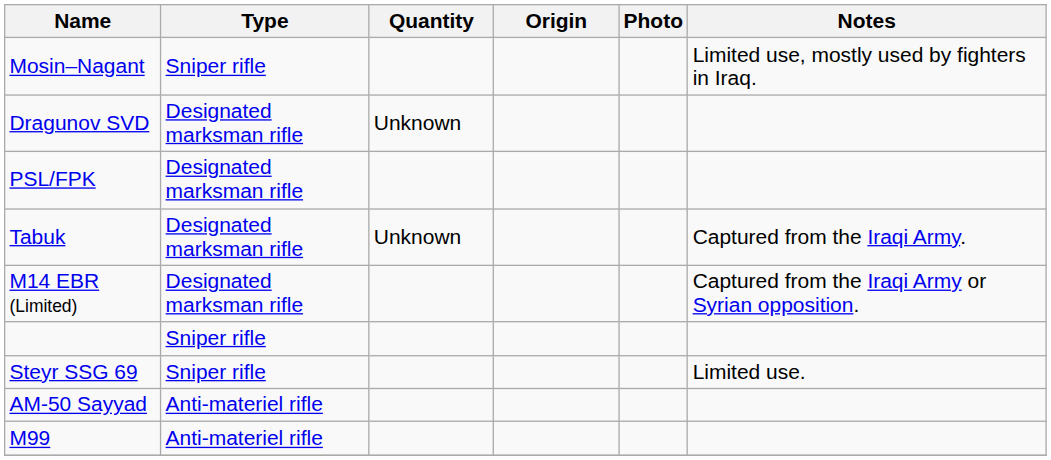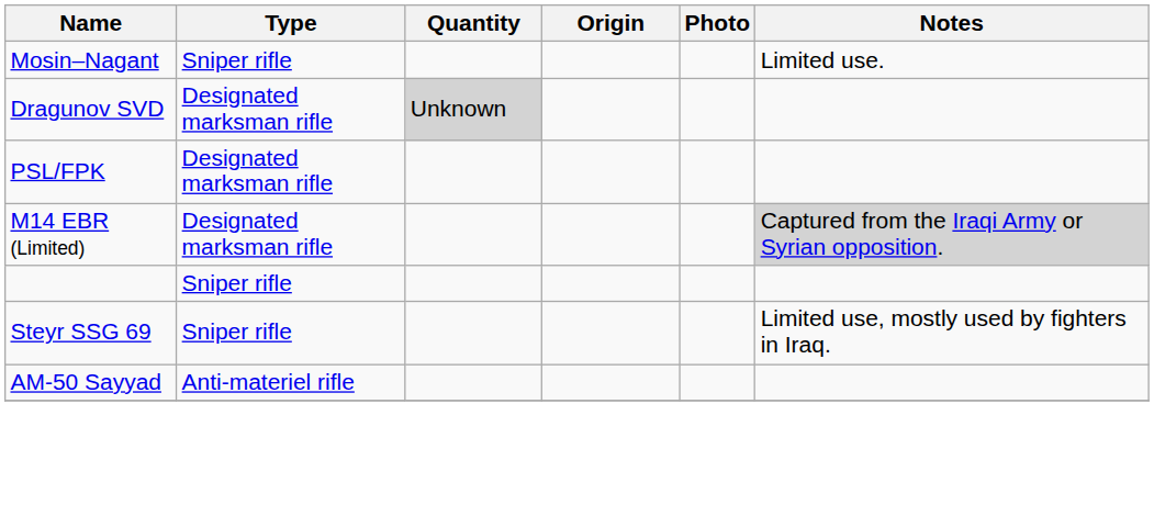Mosin–Nagant | Notes: Limited use, mostly used by fighters in Iraq. -> Limited use.
Dragunov SVD | Quantity: no background -> lightgrey background
- row: Tabuk | Designated marksman rifle | Unknown | Captured from the Iraqi Army.
M14 EBR (Limited) | Notes: no background -> lightgrey background
Steyr SSG 69 | Notes: Limited use. -> Limited use, mostly used by fighters in Iraq.
- row: M99 | Anti-materiel rifle
